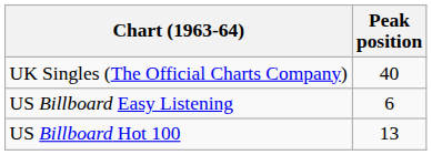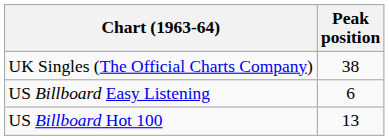UK Singles (The Official Charts Company) | Peak position: 40 -> 38
